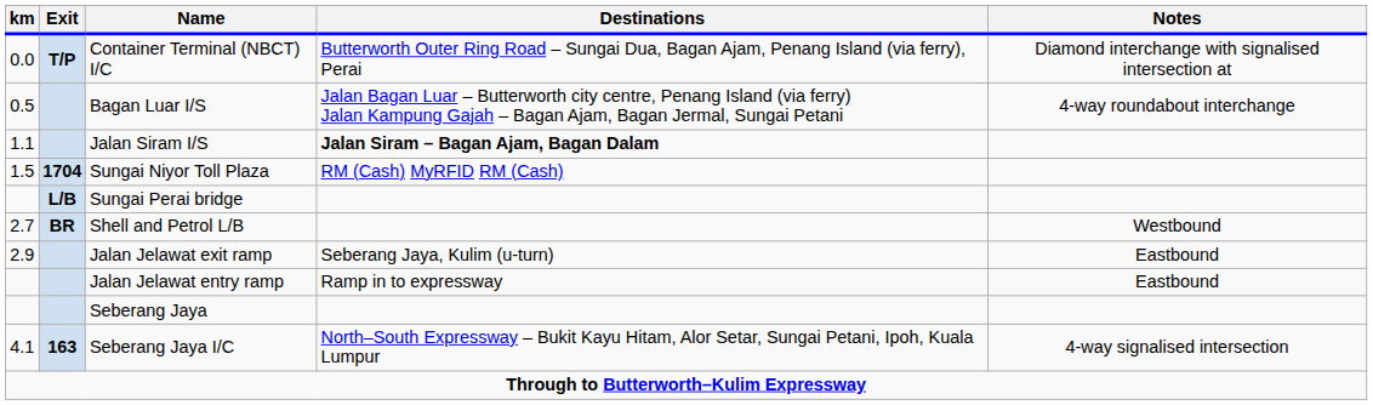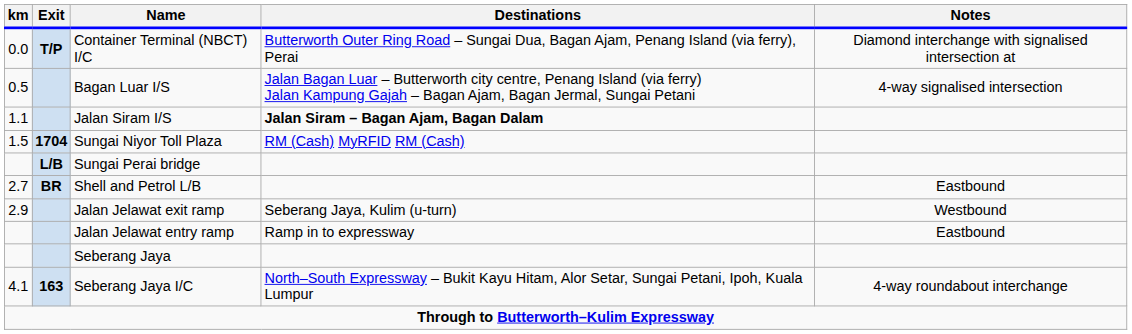Bagan Luar I/S | Notes: 4-way roundabout interchange -> 4-way signalised intersection
Shell and Petrol L/B | Notes: Westbound -> Eastbound
Jalan Jelawat exit ramp | Notes: Eastbound -> Westbound
Seberang Jaya I/C | Notes: 4-way signalised intersection -> 4-way roundabout interchange
